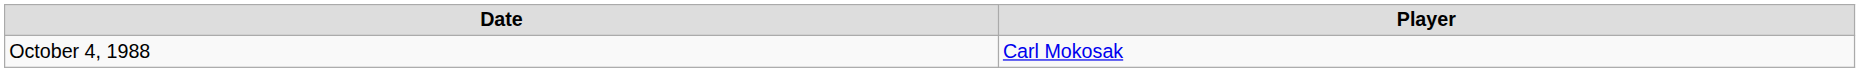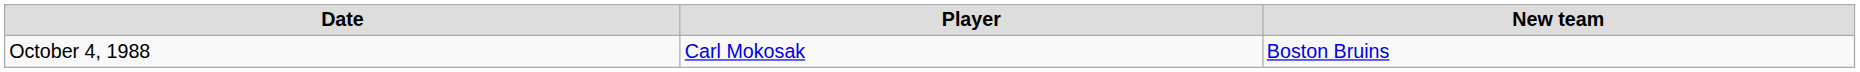+ column: New team | Boston Bruins
